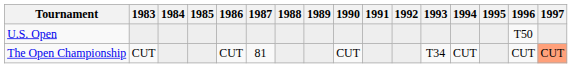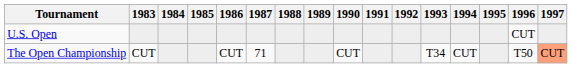U.S. Open | 1996: T50 -> CUT
The Open Championship | 1987: 81 -> 71
The Open Championship | 1996: CUT -> T50
